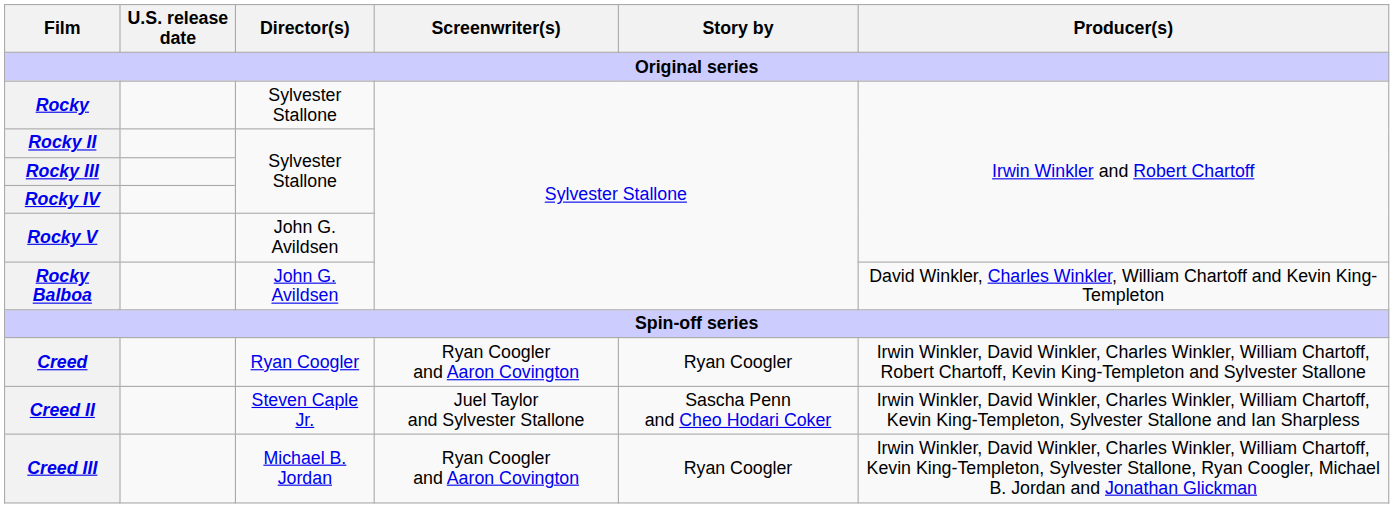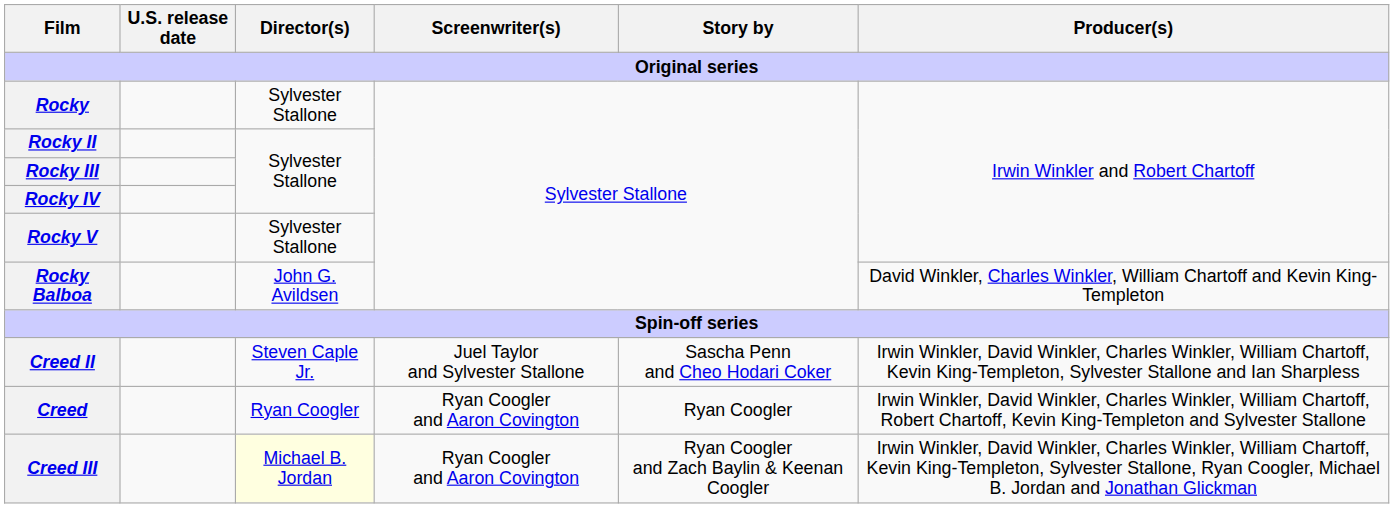Rocky V | Director(s): John G. Avildsen -> Sylvester Stallone
rows swapped: Creed <-> Creed II
Creed III | Director(s): no background -> lightyellow background
Creed III | Story by: Ryan Coogler -> Ryan Coogler and Zach Baylin & Keenan Coogler
